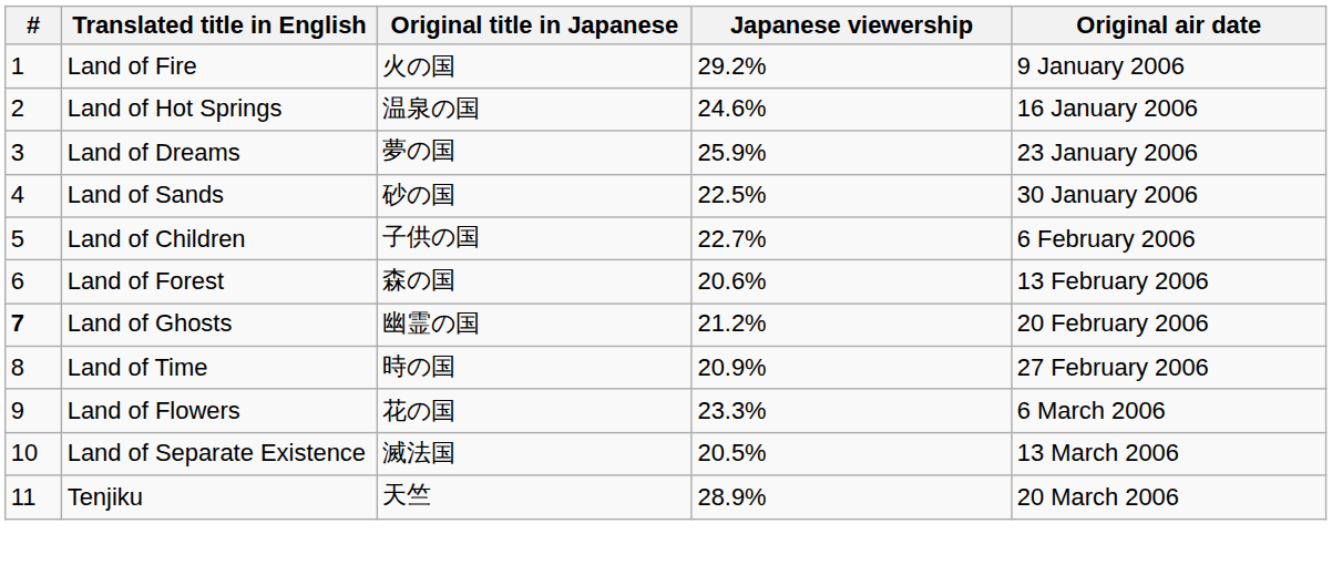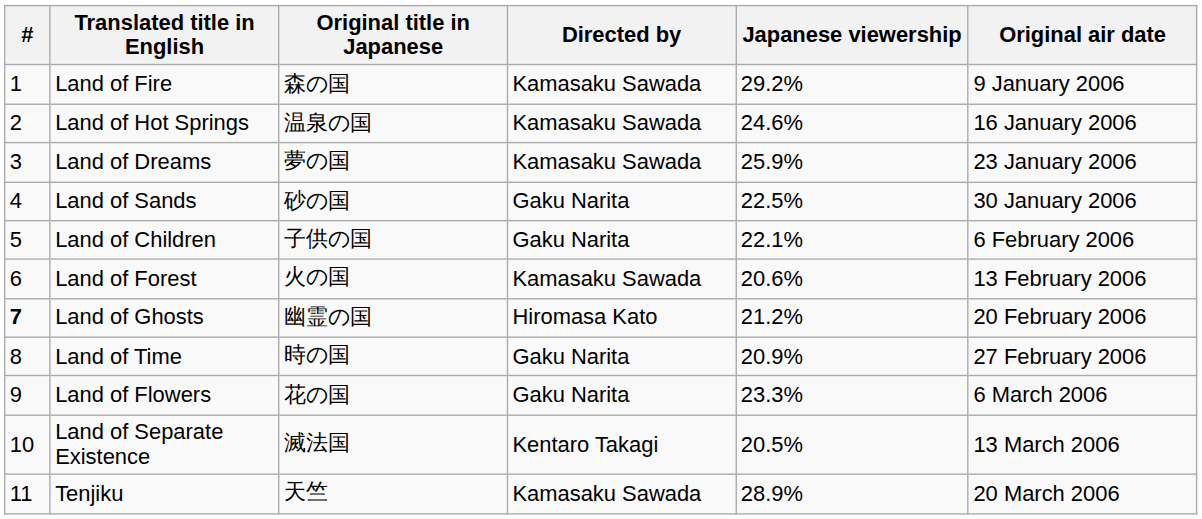+ column: Directed by | Kamasaku Sawada | Kamasaku Sawada | Kamasaku Sawada | Gaku Narita | Gaku Narita | Kamasaku Sawada | Hiromasa Kato | Gaku Narita | Gaku Narita | Kentaro Takagi | Kamasaku Sawada
Land of Fire | Original title in Japanese: 火の国 -> 森の国
Land of Children | Japanese viewership: 22.7% -> 22.1%
Land of Forest | Original title in Japanese: 森の国 -> 火の国
